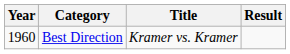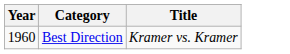- column: Result
